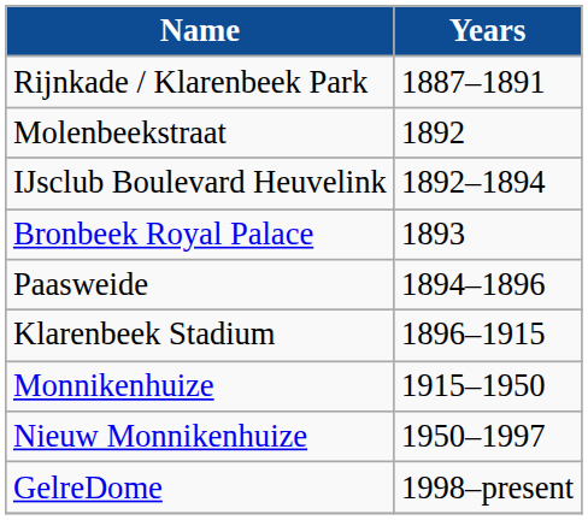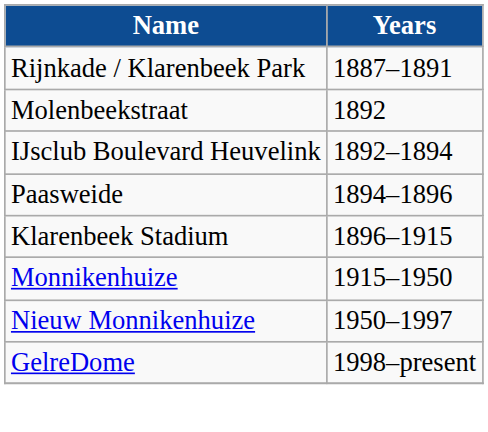- row: Bronbeek Royal Palace | 1893
